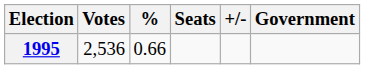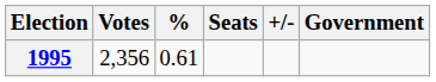1995 | Votes: 2,536 -> 2,356
1995 | %: 0.66 -> 0.61
